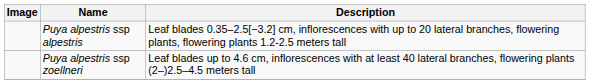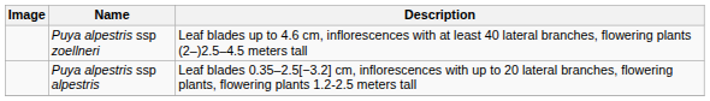rows swapped: Puya alpestris ssp alpestris <-> Puya alpestris ssp zoellneri
